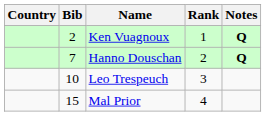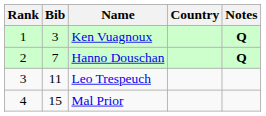columns swapped: Rank <-> Country
Ken Vuagnoux | Bib: 2 -> 3
Leo Trespeuch | Bib: 10 -> 11
